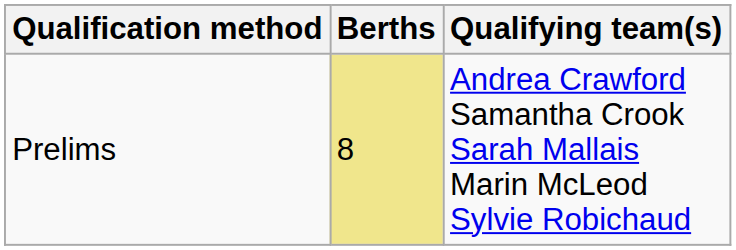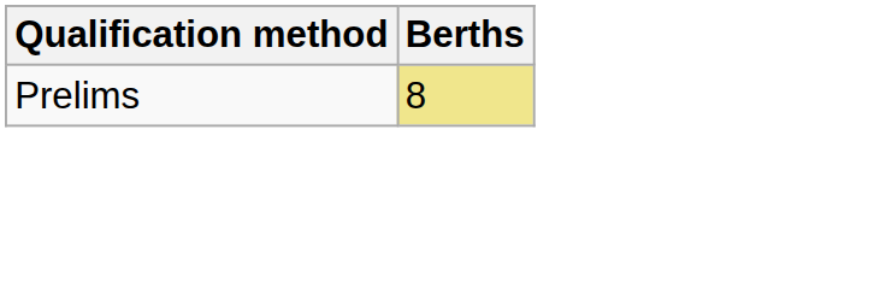- column: Qualifying team(s) | Andrea Crawford Samantha Crook Sarah Mallais Marin McLeod Sylvie Robichaud
